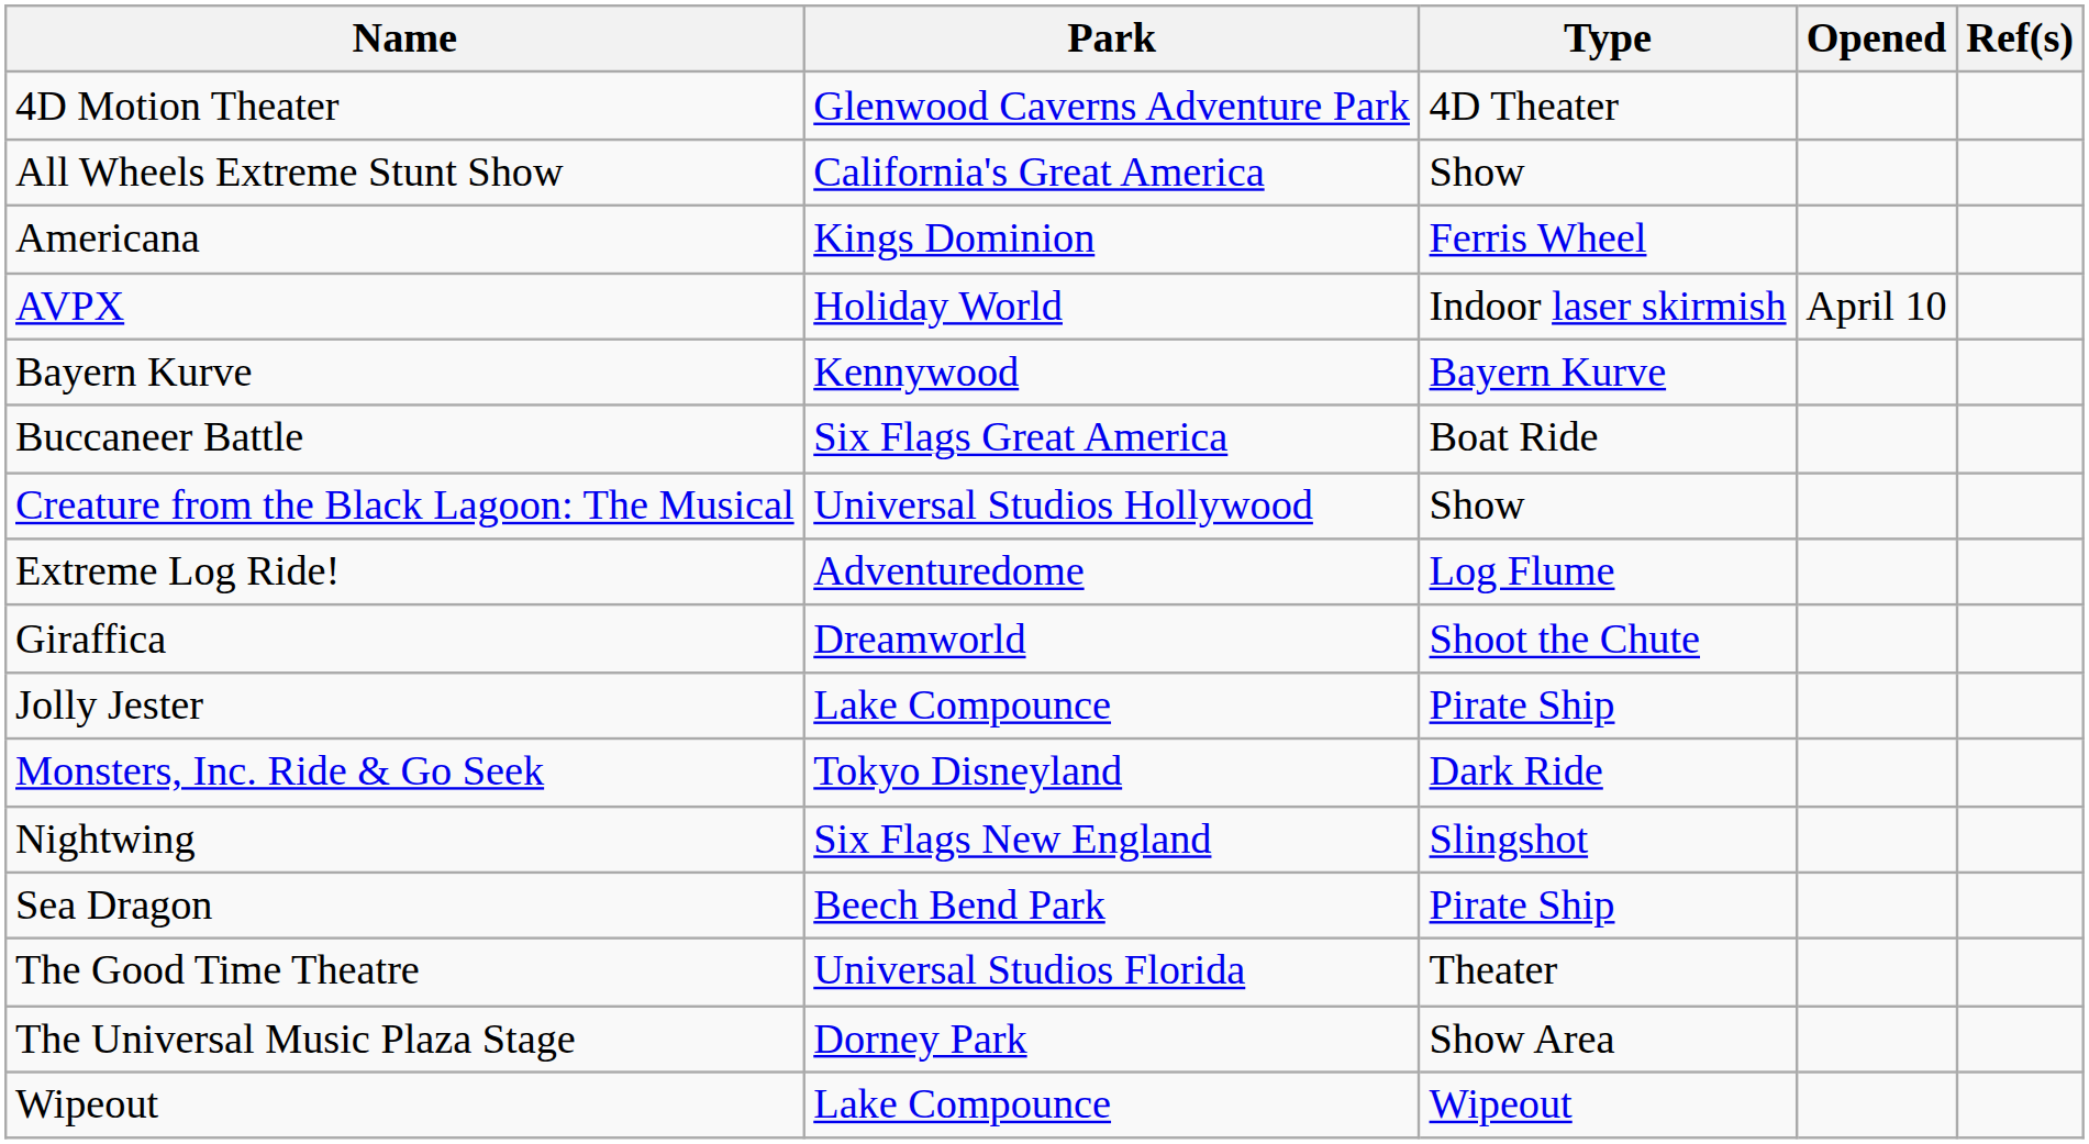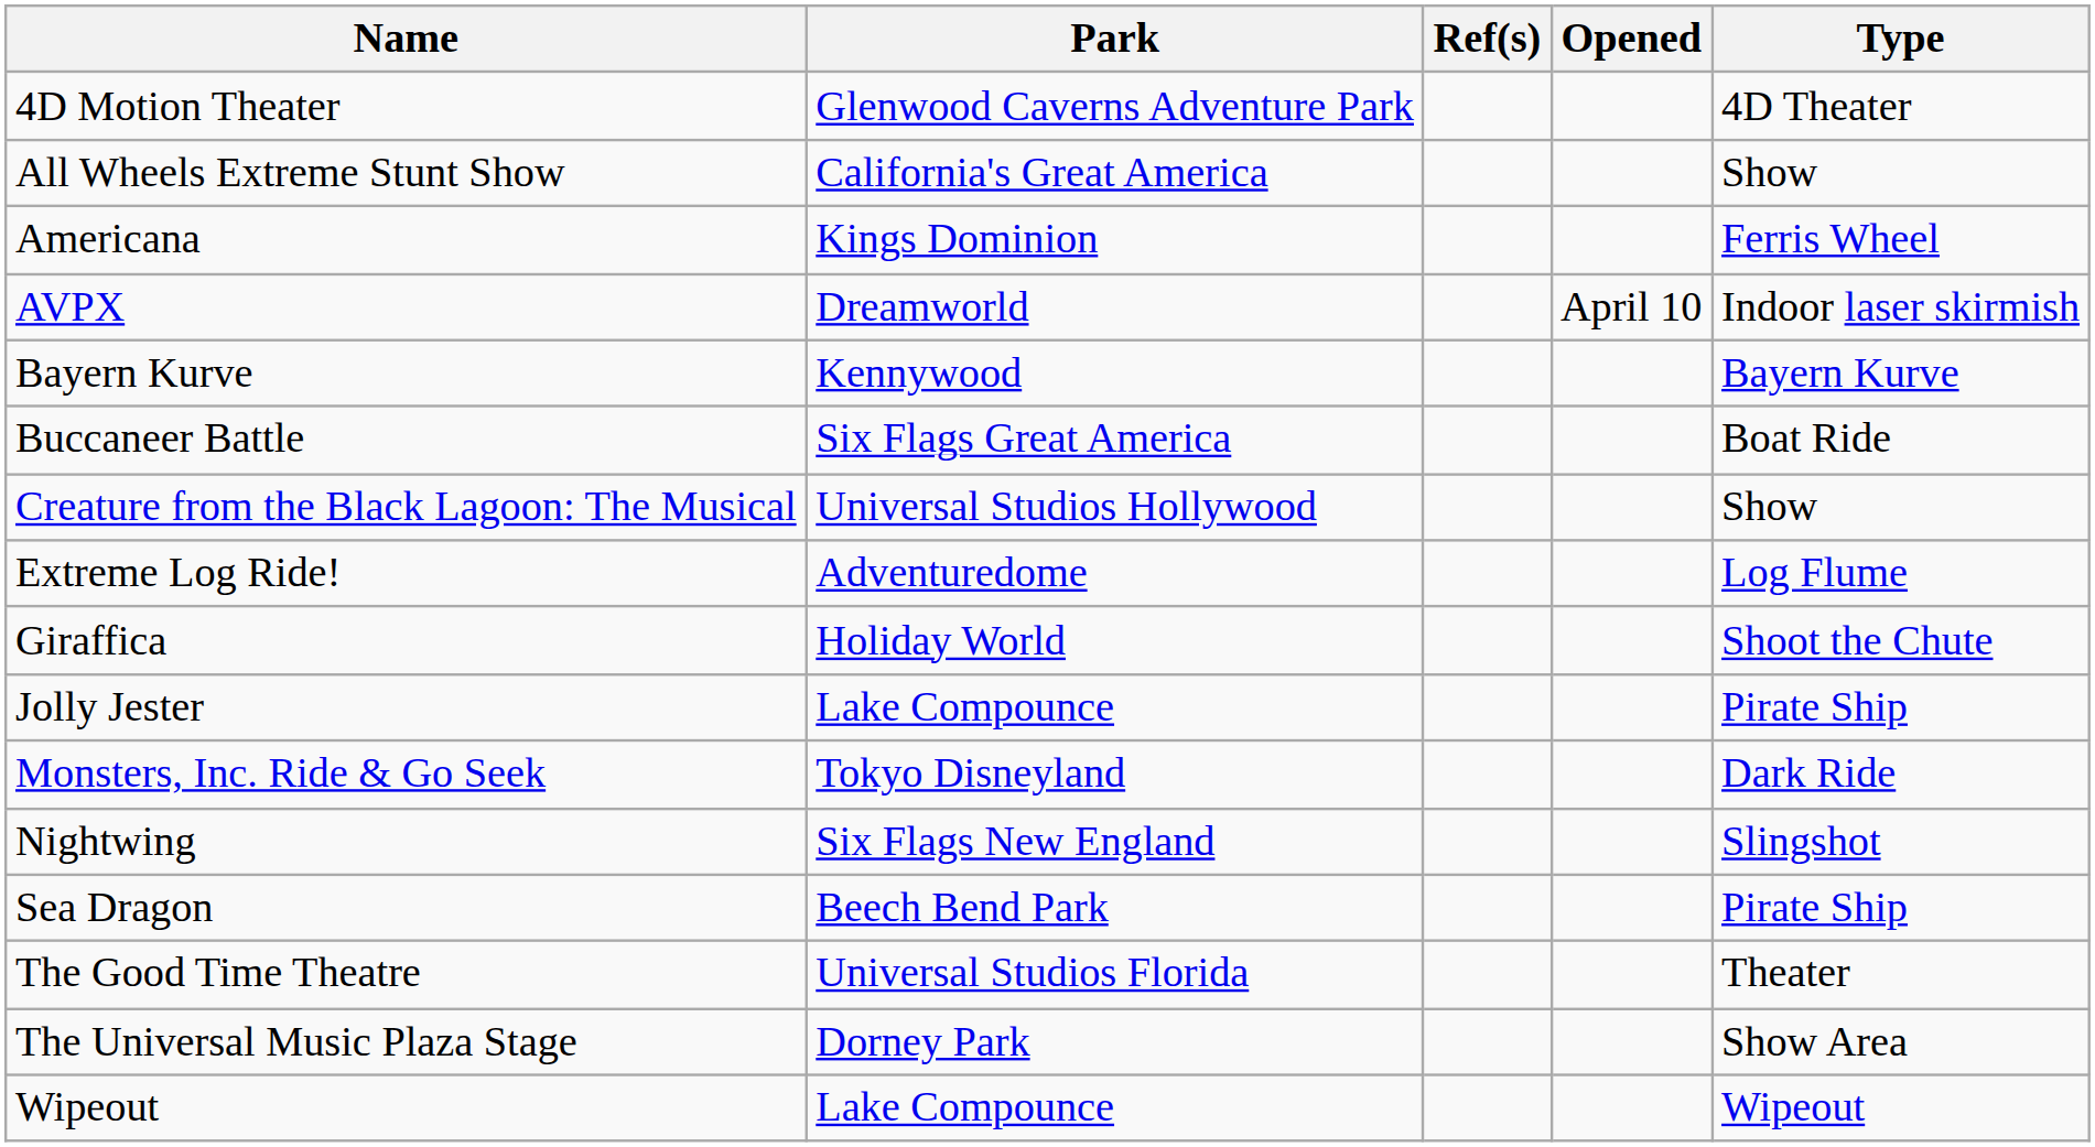columns swapped: Type <-> Ref(s)
AVPX | Park: Holiday World -> Dreamworld
Giraffica | Park: Dreamworld -> Holiday World
